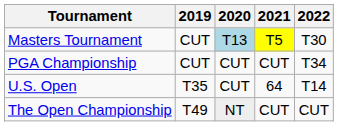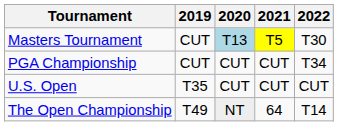U.S. Open | 2021: 64 -> CUT
U.S. Open | 2022: T14 -> CUT
The Open Championship | 2021: CUT -> 64
The Open Championship | 2022: CUT -> T14
